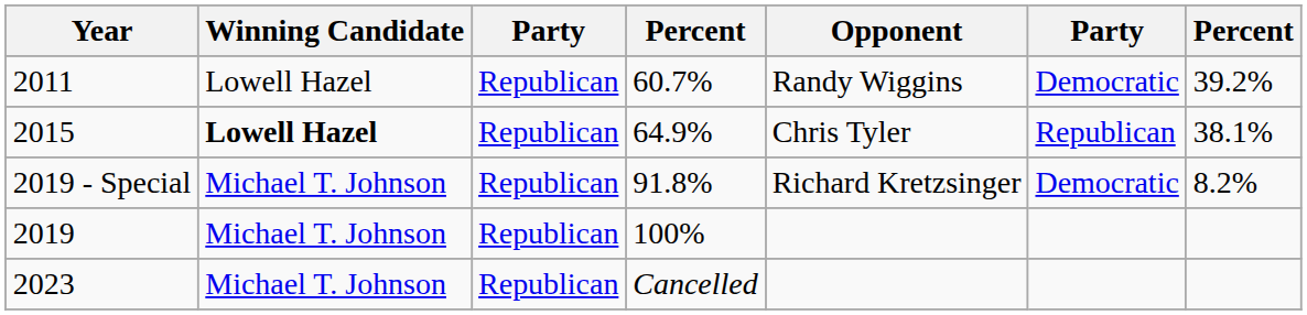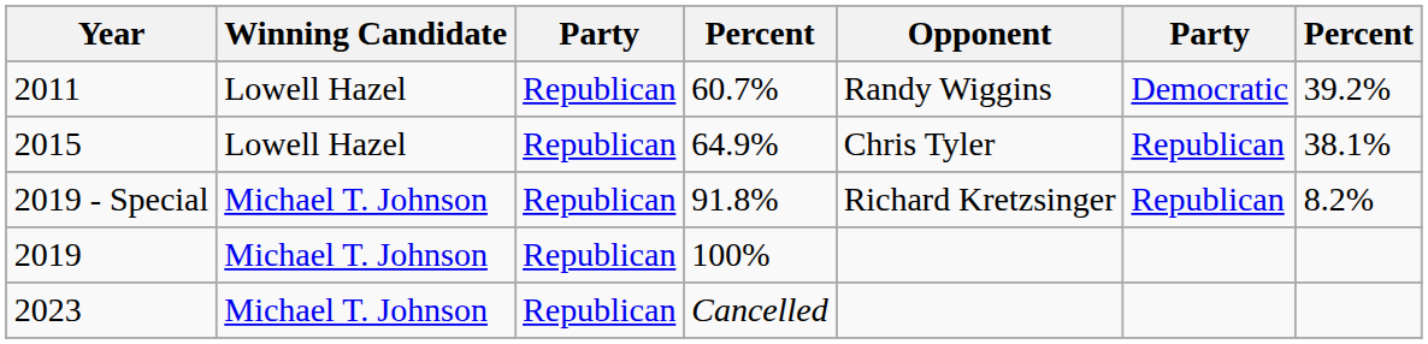2015 | Winning Candidate: bold -> normal
2019 - Special | column 6: Democratic -> Republican
